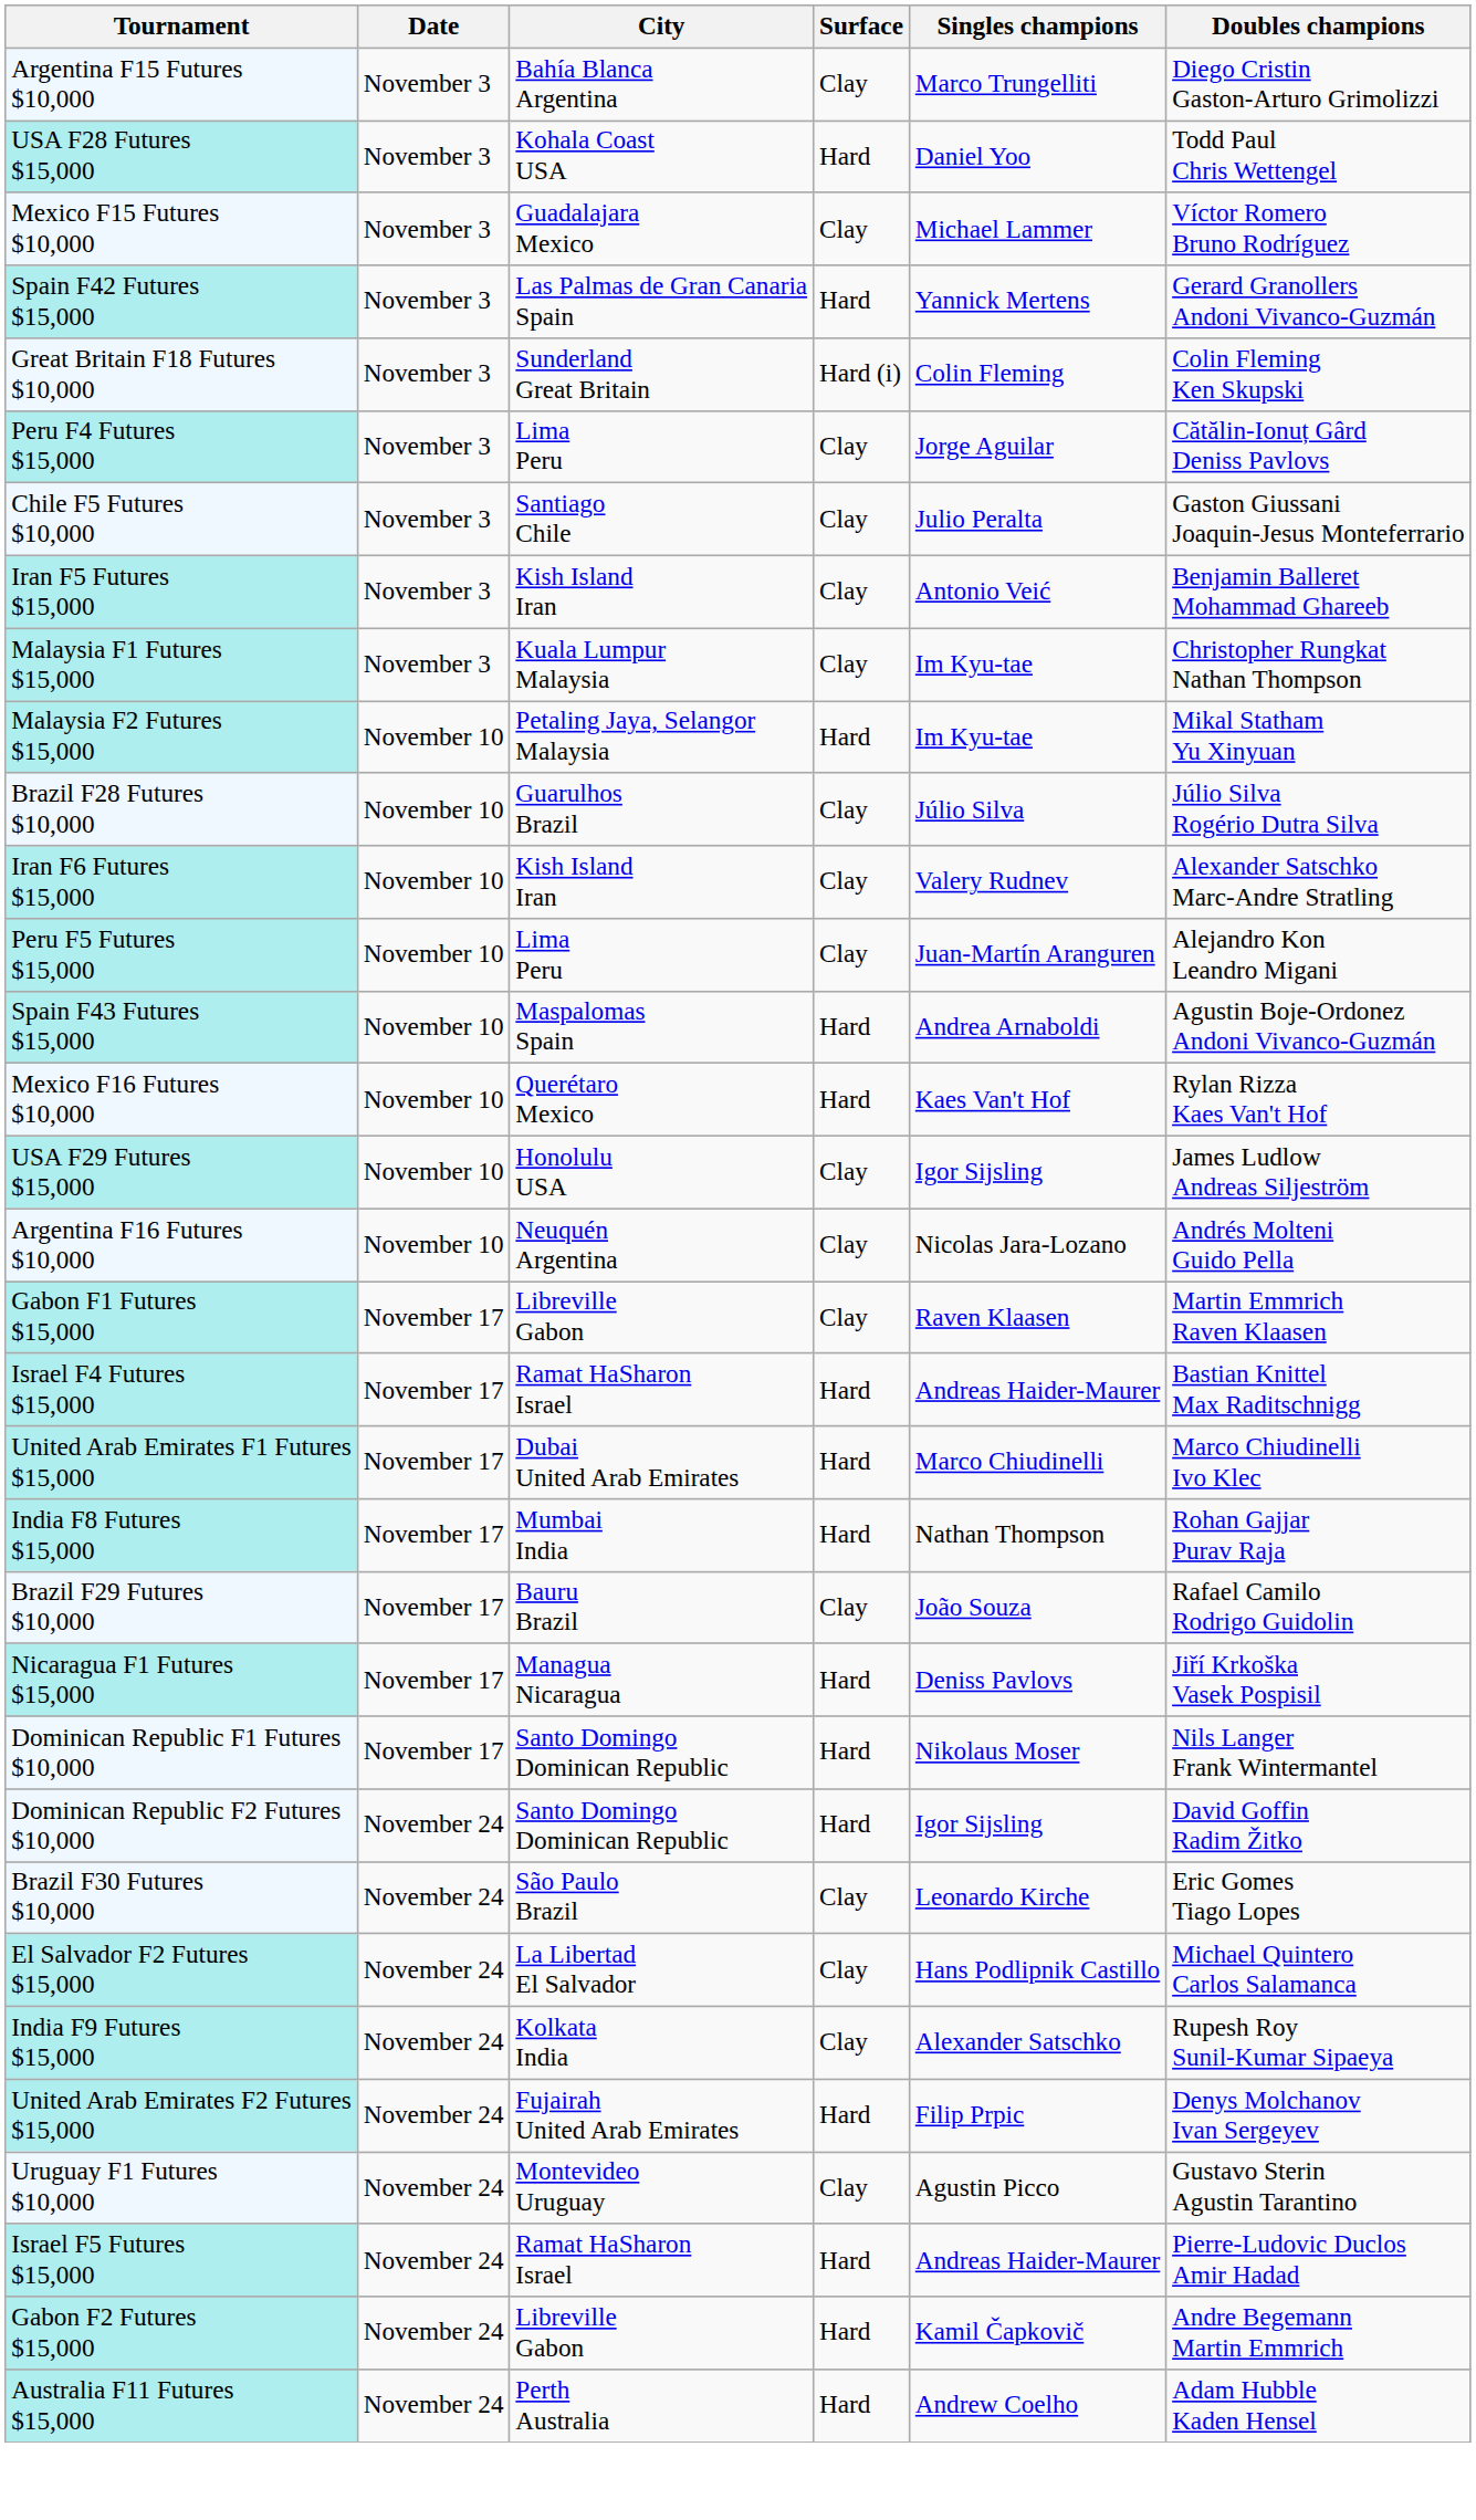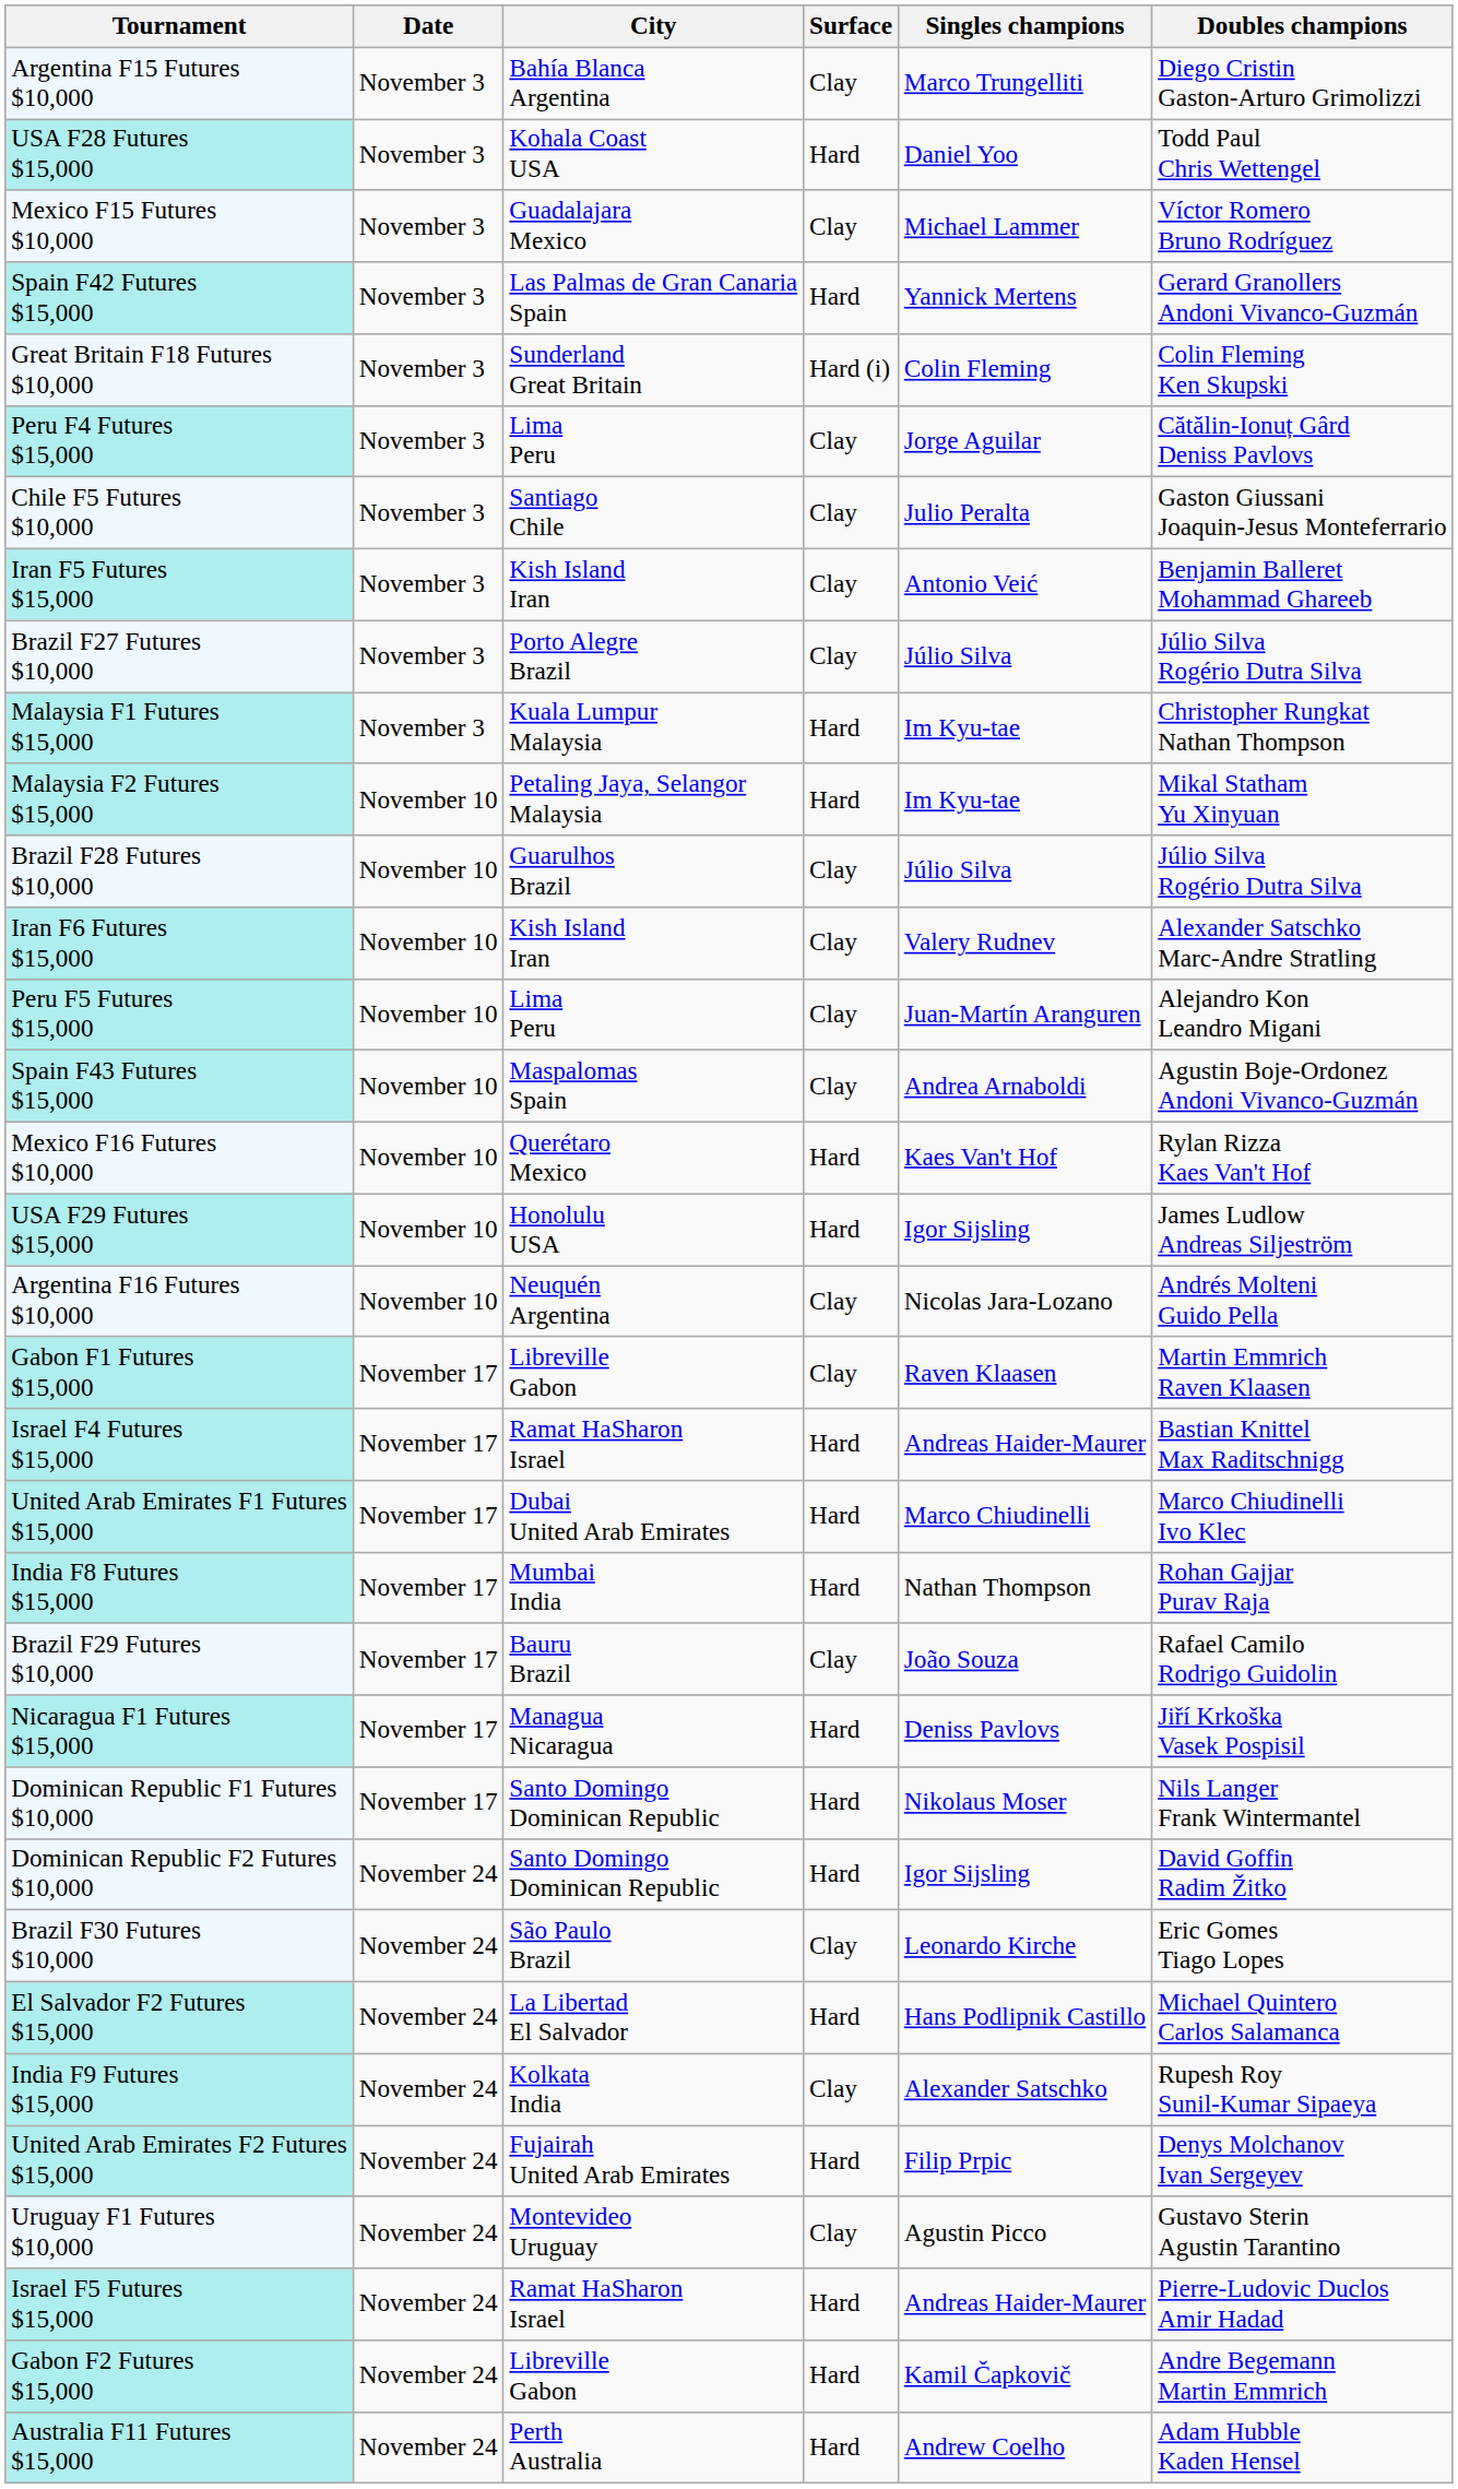+ row: Brazil F27 Futures $10,000 | November 3 | Porto Alegre Brazil | Clay | Júlio Silva | Júlio Silva Rogério Dutra Silva
Malaysia F1 Futures $15,000 | Surface: Clay -> Hard
Spain F43 Futures $15,000 | Surface: Hard -> Clay
USA F29 Futures $15,000 | Surface: Clay -> Hard
El Salvador F2 Futures $15,000 | Surface: Clay -> Hard
